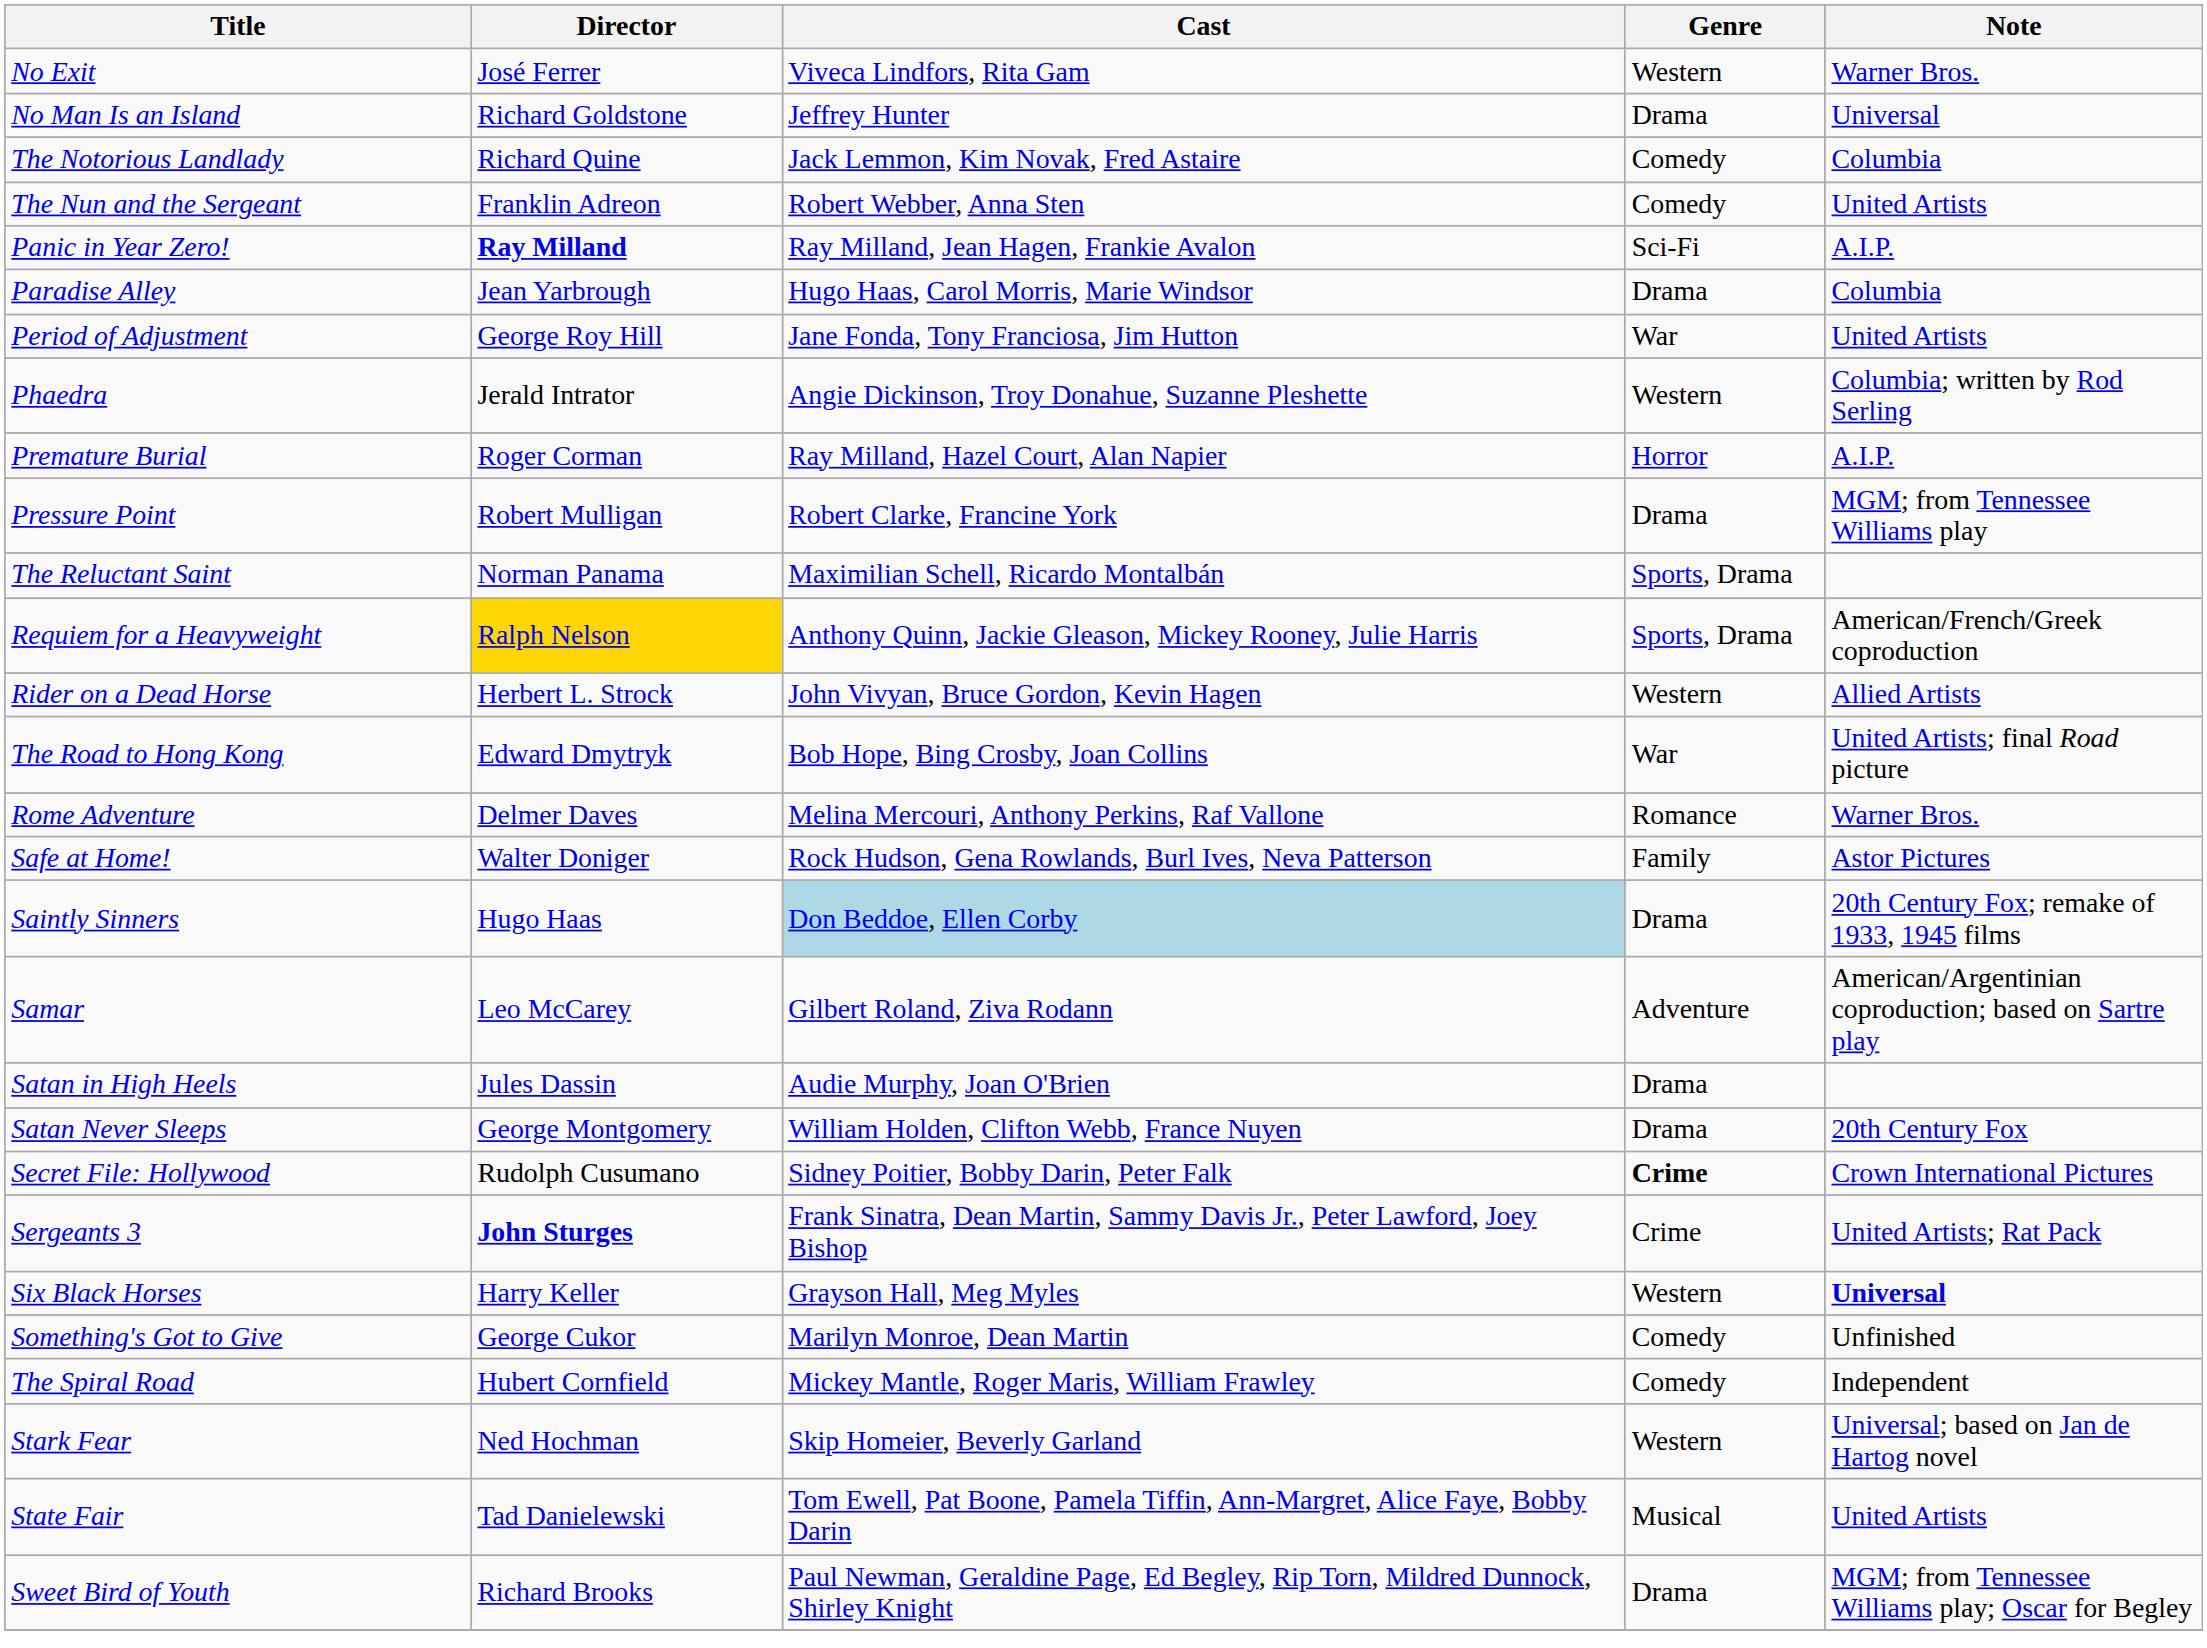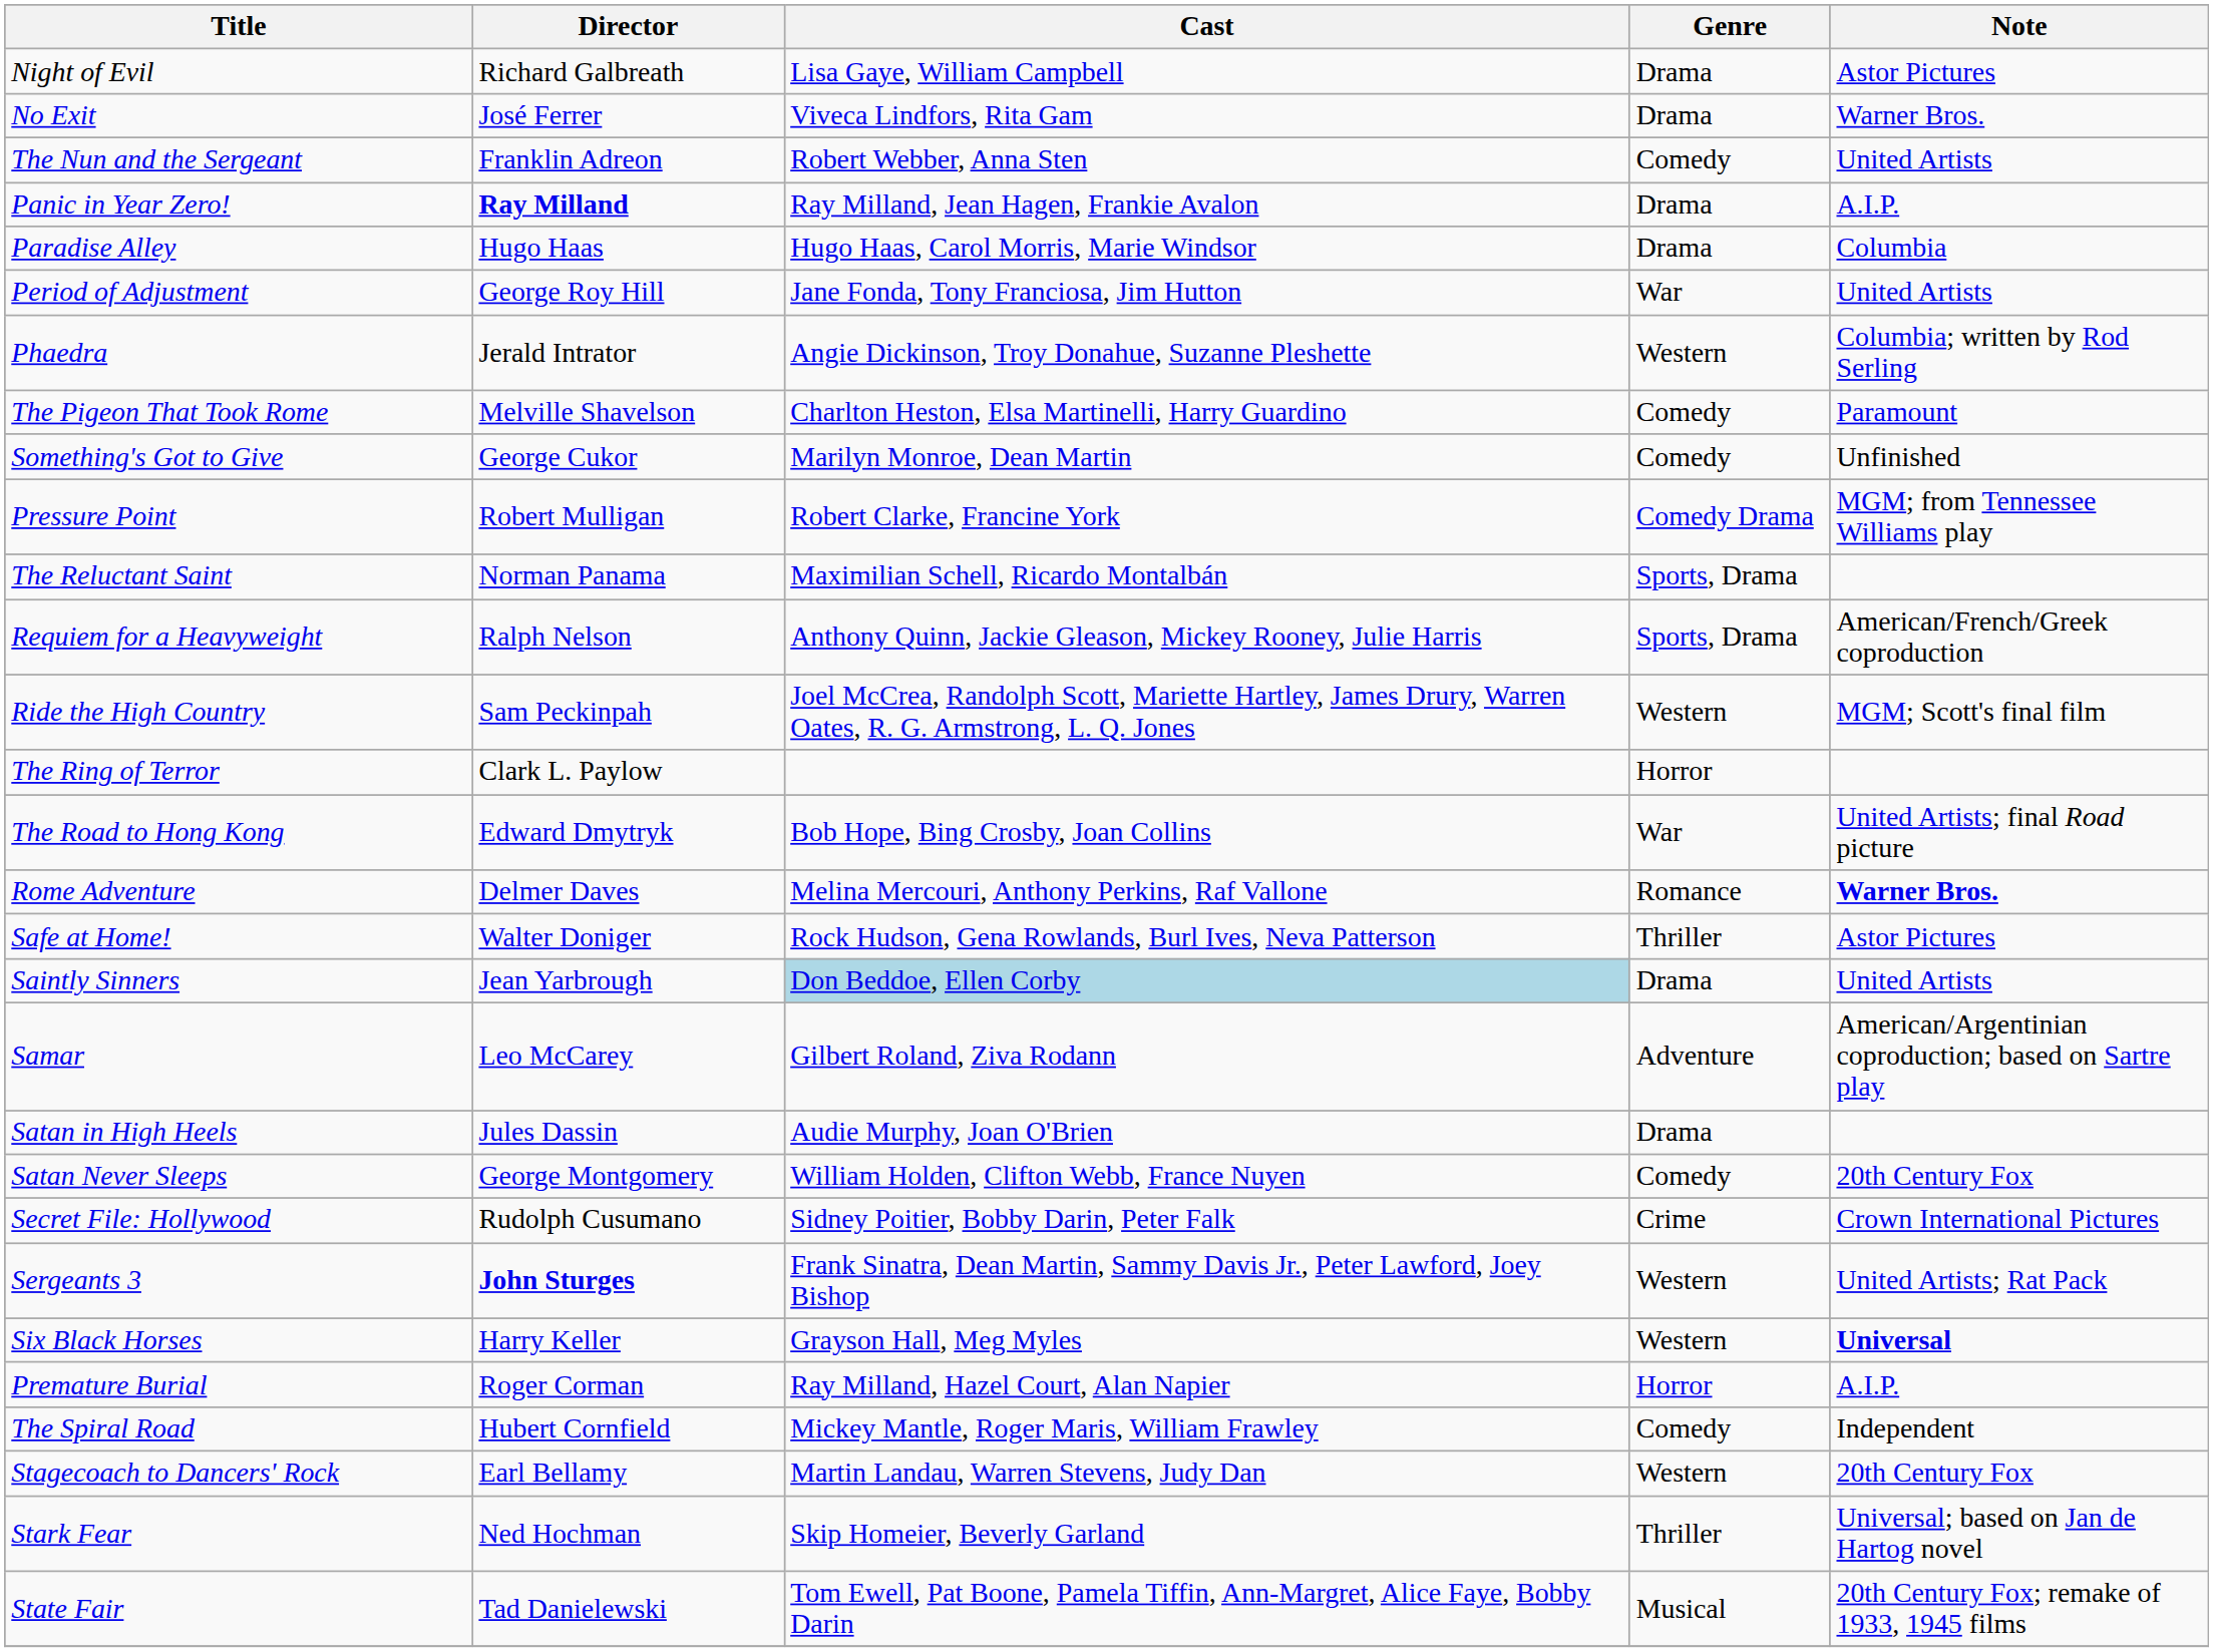+ row: Night of Evil | Richard Galbreath | Lisa Gaye, William Campbell | Drama | Astor Pictures
No Exit | Genre: Western -> Drama
- row: No Man Is an Island | Richard Goldstone | Jeffrey Hunter | Drama | Universal
- row: The Notorious Landlady | Richard Quine | Jack Lemmon, Kim Novak, Fred Astaire | Comedy | Columbia
Panic in Year Zero! | Genre: Sci-Fi -> Drama
Paradise Alley | Director: Jean Yarbrough -> Hugo Haas
+ row: The Pigeon That Took Rome | Melville Shavelson | Charlton Heston, Elsa Martinelli, Harry Guardino | Comedy | Paramount
rows swapped: Premature Burial <-> Something's Got to Give
Pressure Point | Genre: Drama -> Comedy Drama
Requiem for a Heavyweight | Director: gold background -> no background
+ row: Ride the High Country | Sam Peckinpah | Joel McCrea, Randolph Scott, Mariette Hartley, James Drury, Warren Oates, R. G. Armstrong, L. Q. Jones | Western | MGM; Scott's final film
- row: Rider on a Dead Horse | Herbert L. Strock | John Vivyan, Bruce Gordon, Kevin Hagen | Western | Allied Artists
+ row: The Ring of Terror | Clark L. Paylow | Horror
Rome Adventure | Note: normal -> bold
Safe at Home! | Genre: Family -> Thriller
Saintly Sinners | Director: Hugo Haas -> Jean Yarbrough
Saintly Sinners | Note: 20th Century Fox; remake of 1933, 1945 films -> United Artists
Satan Never Sleeps | Genre: Drama -> Comedy
Secret File: Hollywood | Genre: bold -> normal
Sergeants 3 | Genre: Crime -> Western
+ row: Stagecoach to Dancers' Rock | Earl Bellamy | Martin Landau, Warren Stevens, Judy Dan | Western | 20th Century Fox
Stark Fear | Genre: Western -> Thriller
State Fair | Note: United Artists -> 20th Century Fox; remake of 1933, 1945 films
- row: Sweet Bird of Youth | Richard Brooks | Paul Newman, Geraldine Page, Ed Begley, Rip Torn, Mildred Dunnock, Shirley Knight | Drama | MGM; from Tennessee Williams play; Oscar for Begley
